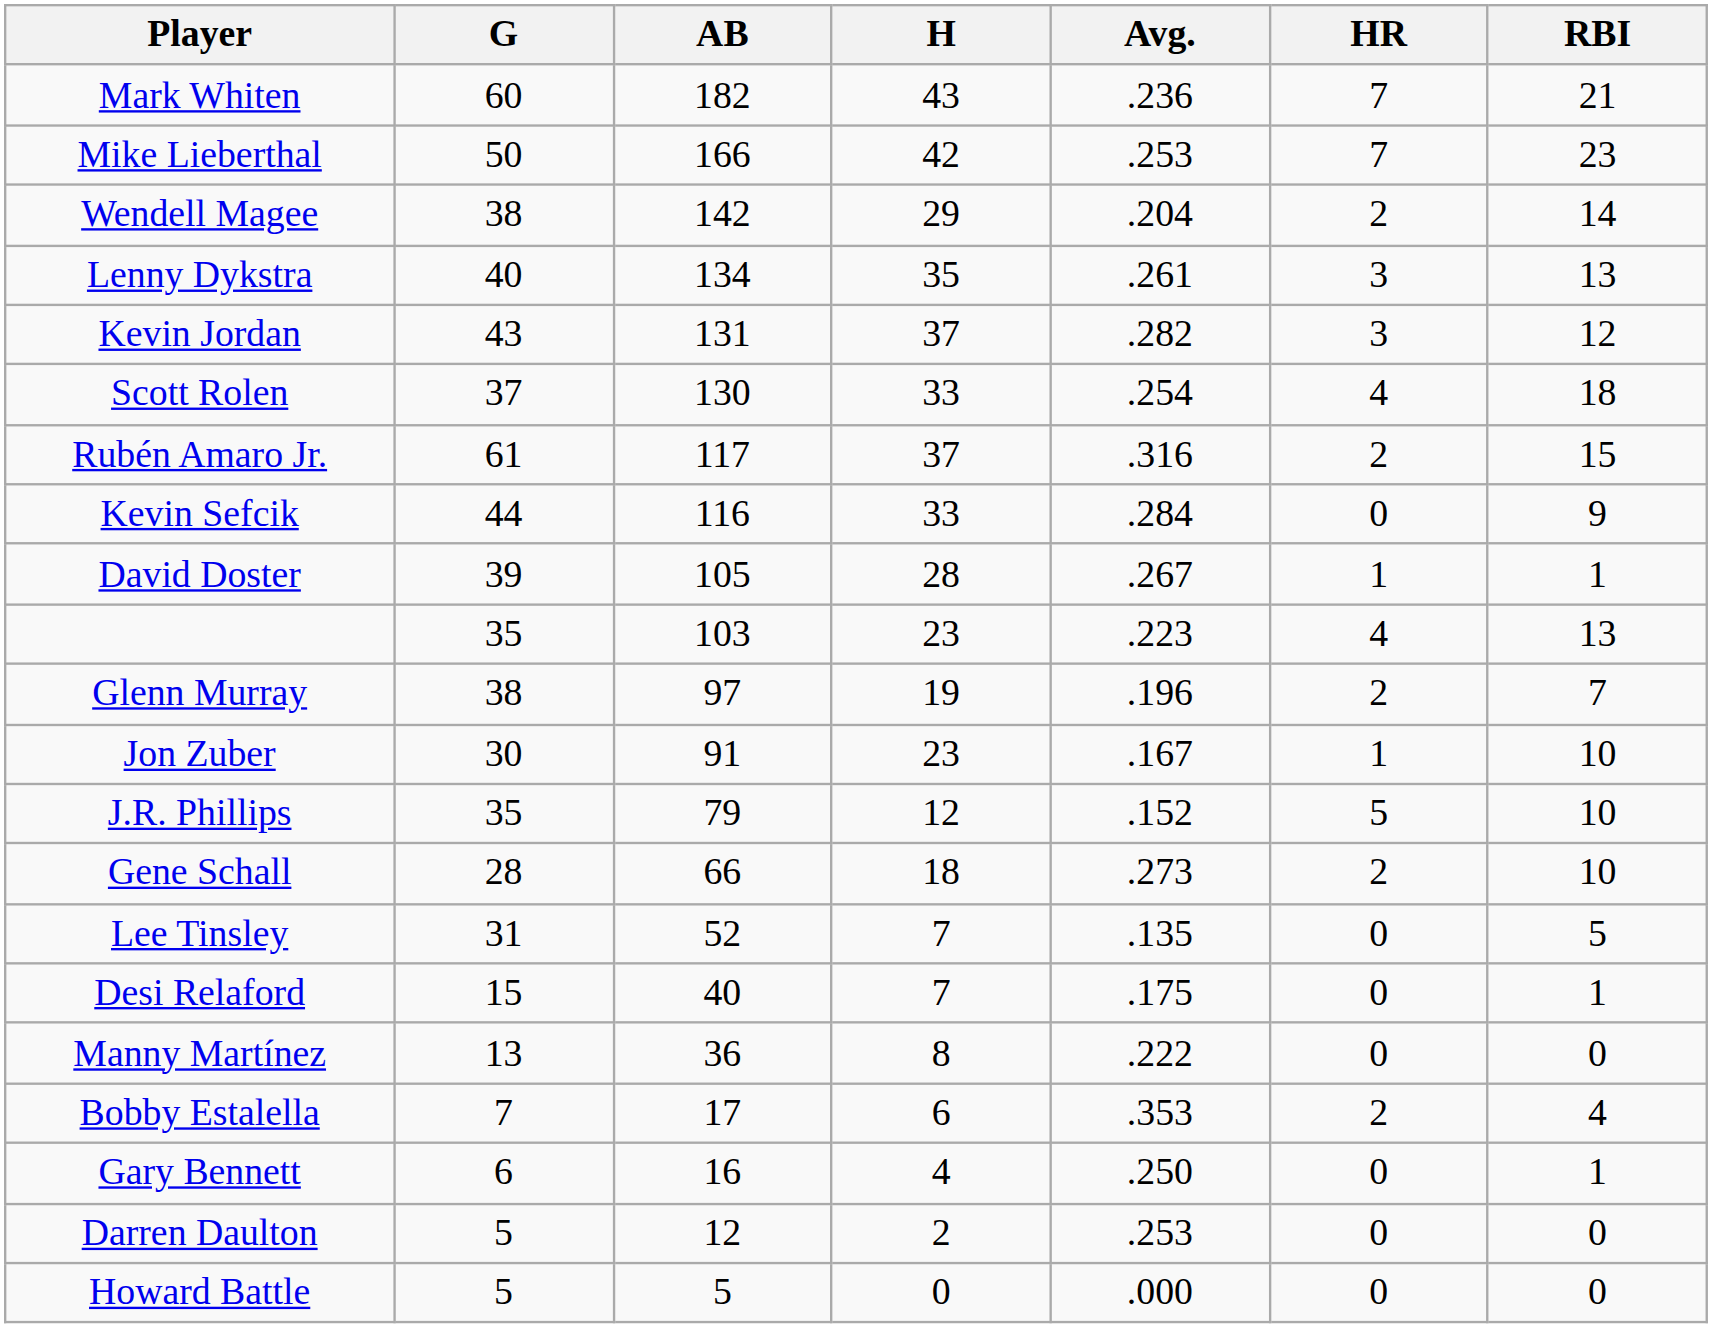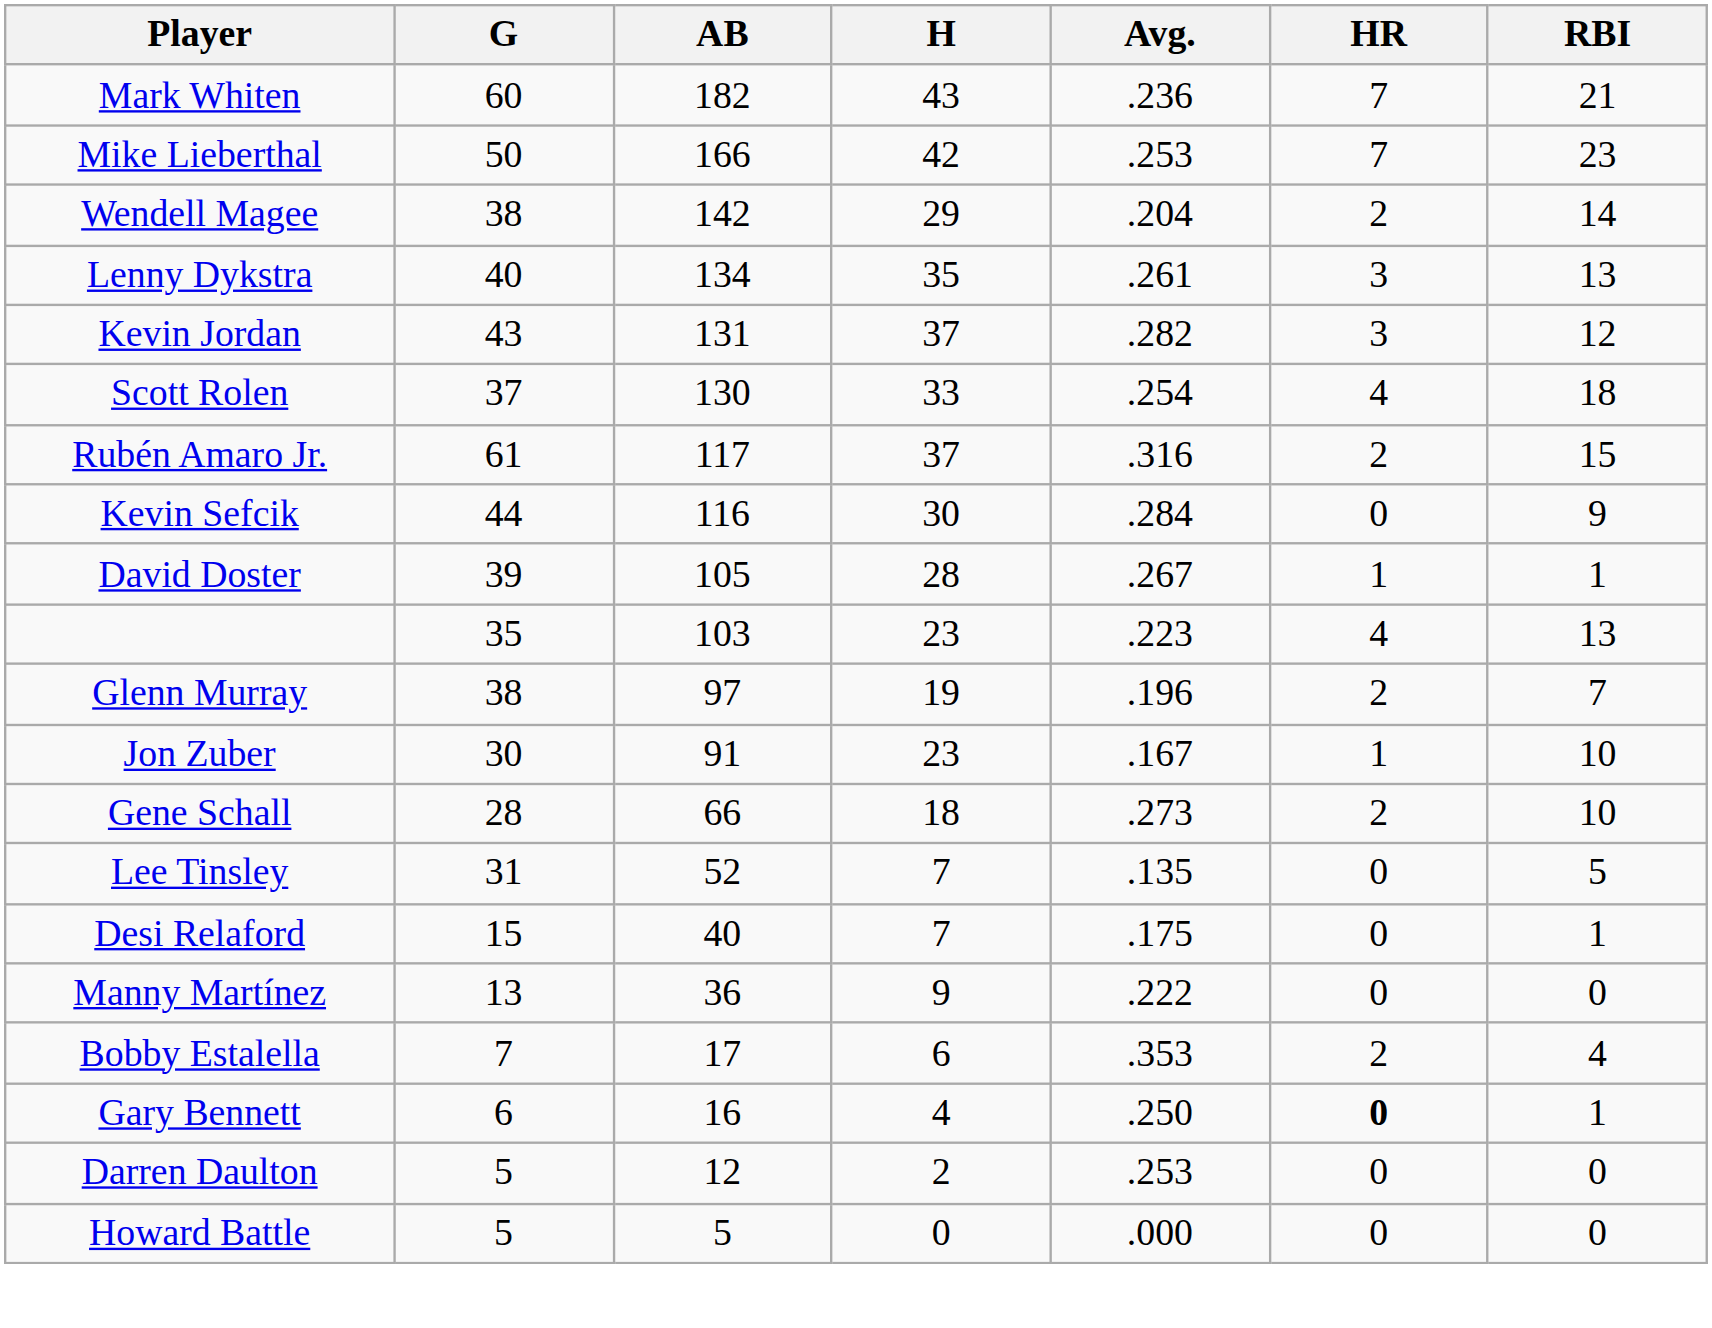Kevin Sefcik | H: 33 -> 30
- row: J.R. Phillips | 35 | 79 | 12 | .152 | 5 | 10
Manny Martínez | H: 8 -> 9
Gary Bennett | HR: normal -> bold
